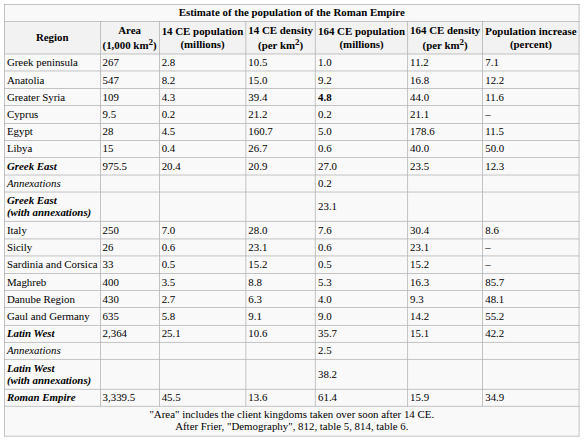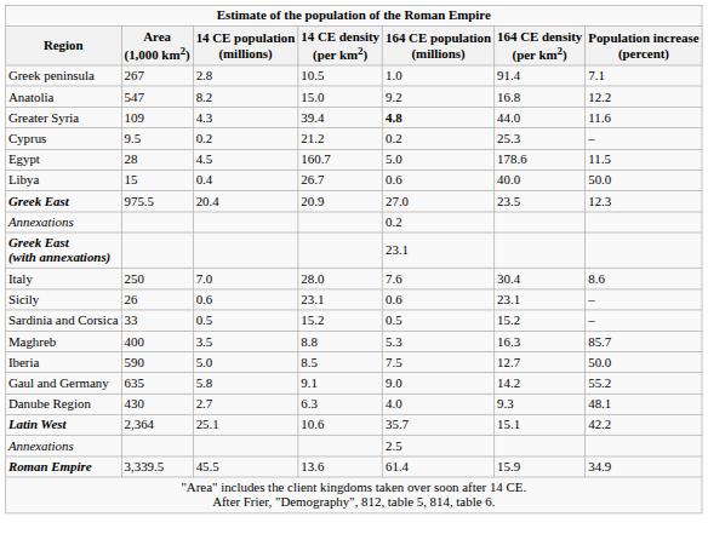Greek peninsula | 164 CE density (per km2): 11.2 -> 91.4
Cyprus | 164 CE density (per km2): 21.1 -> 25.3
+ row: Iberia | 590 | 5.0 | 8.5 | 7.5 | 12.7 | 50.0
rows swapped: Gaul and Germany <-> Danube Region
- row: Latin West (with annexations) | 38.2
